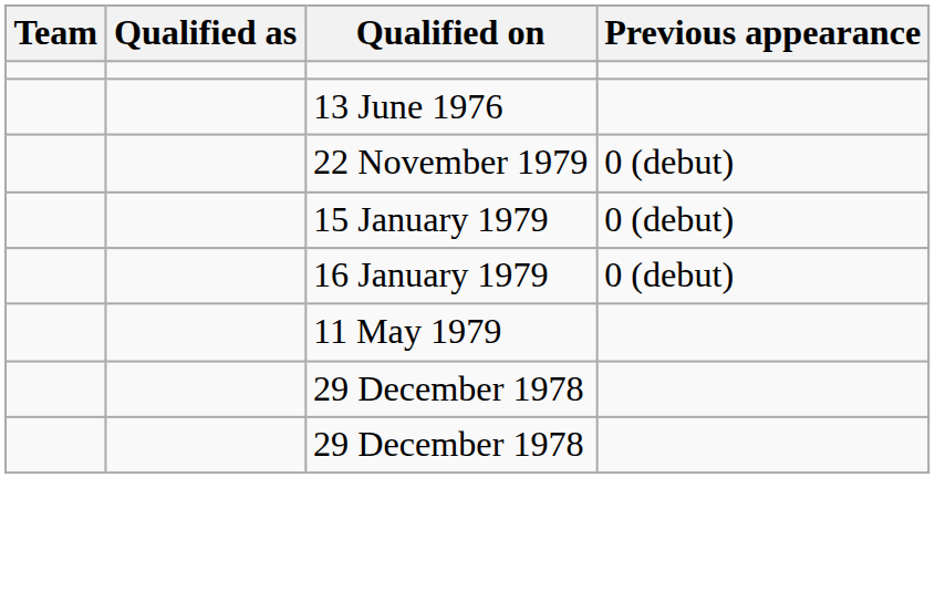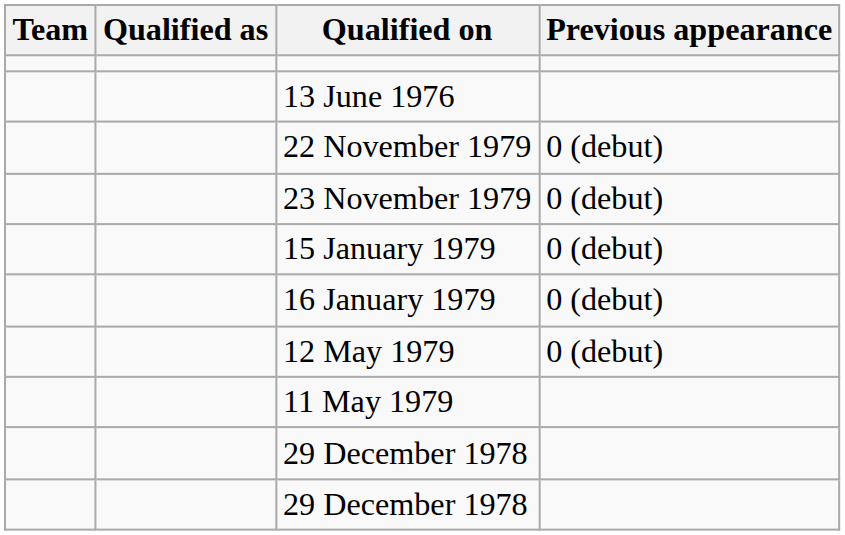+ row: 23 November 1979 | 0 (debut)
+ row: 12 May 1979 | 0 (debut)
